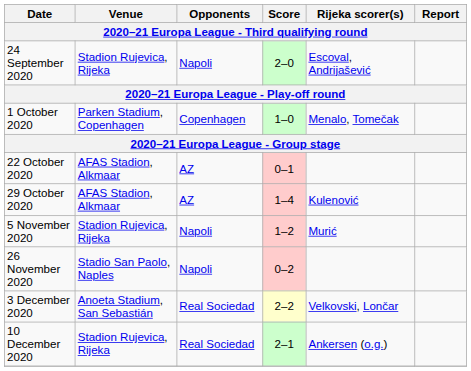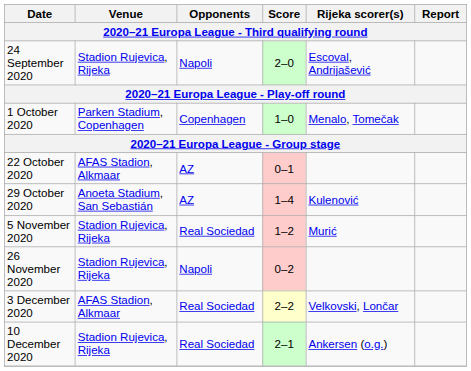29 October 2020 | Venue: AFAS Stadion, Alkmaar -> Anoeta Stadium, San Sebastián
5 November 2020 | Opponents: Napoli -> Real Sociedad
26 November 2020 | Venue: Stadio San Paolo, Naples -> Stadion Rujevica, Rijeka
3 December 2020 | Venue: Anoeta Stadium, San Sebastián -> AFAS Stadion, Alkmaar
